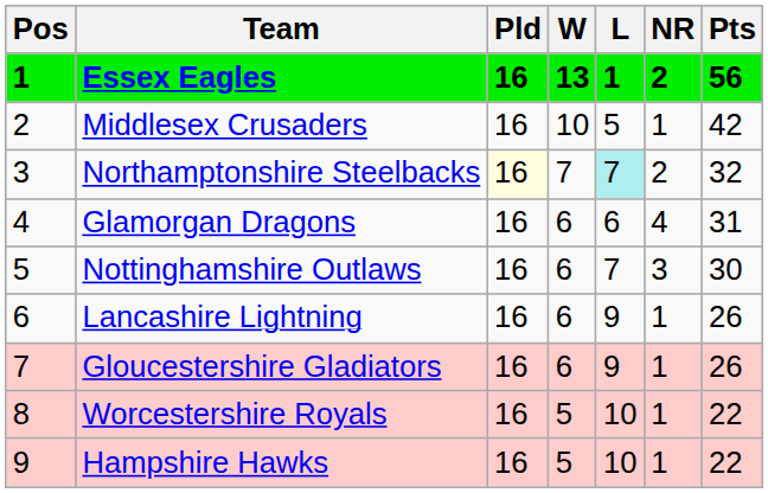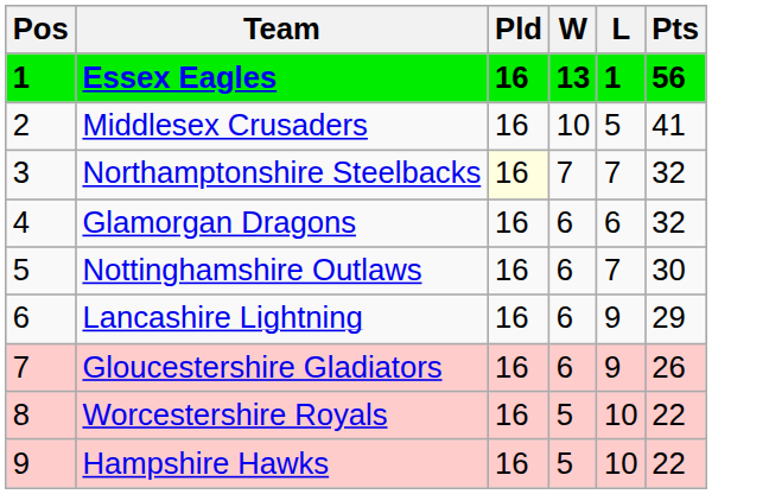- column: NR | 2 | 1 | 2 | 4 | 3 | 1 | 1 | 1 | 1
Middlesex Crusaders | Pts: 42 -> 41
Northamptonshire Steelbacks | L: paleturquoise background -> no background
Glamorgan Dragons | Pts: 31 -> 32
Lancashire Lightning | Pts: 26 -> 29
